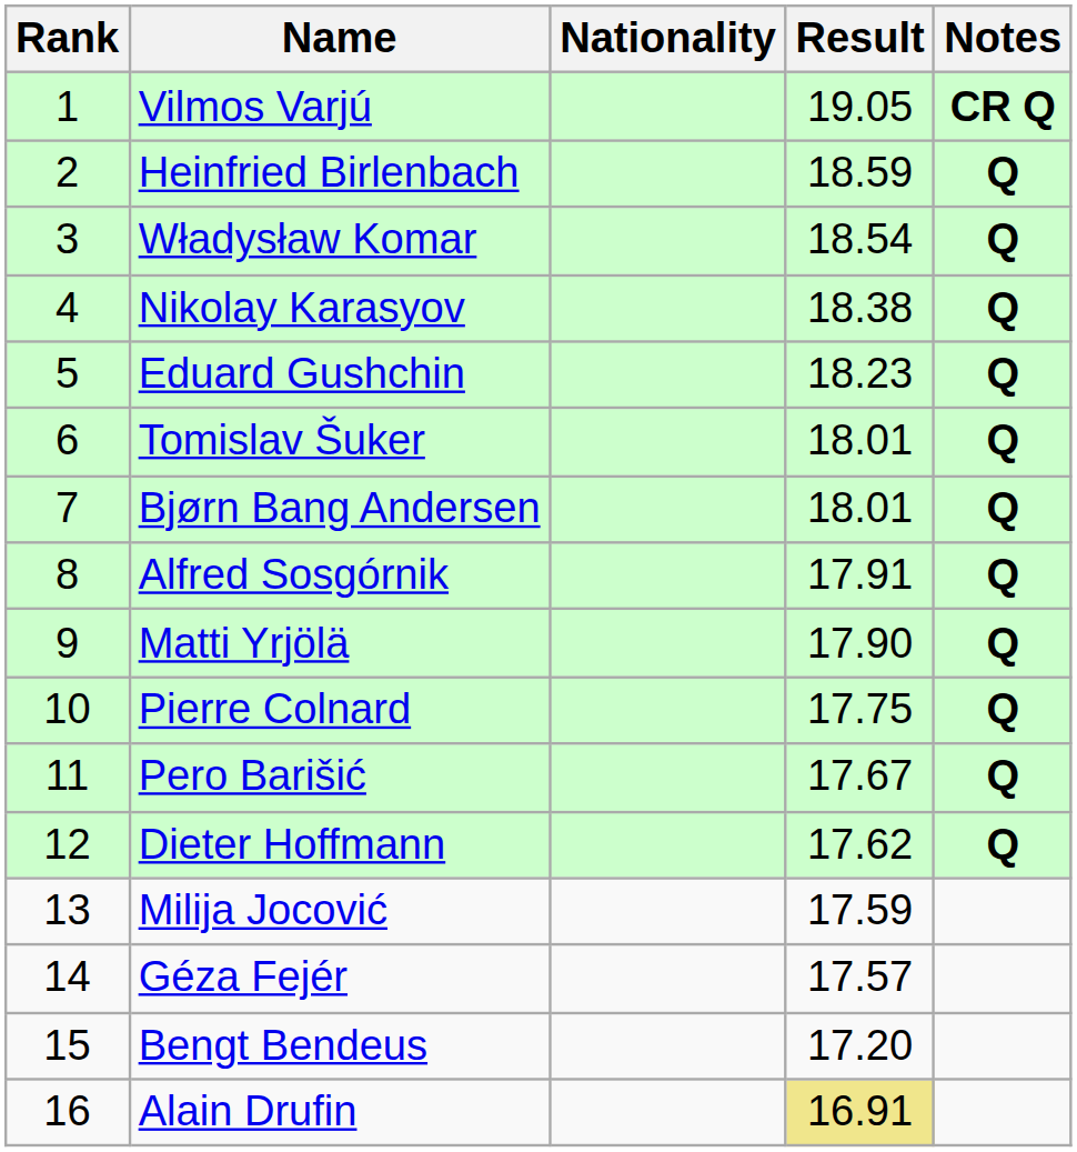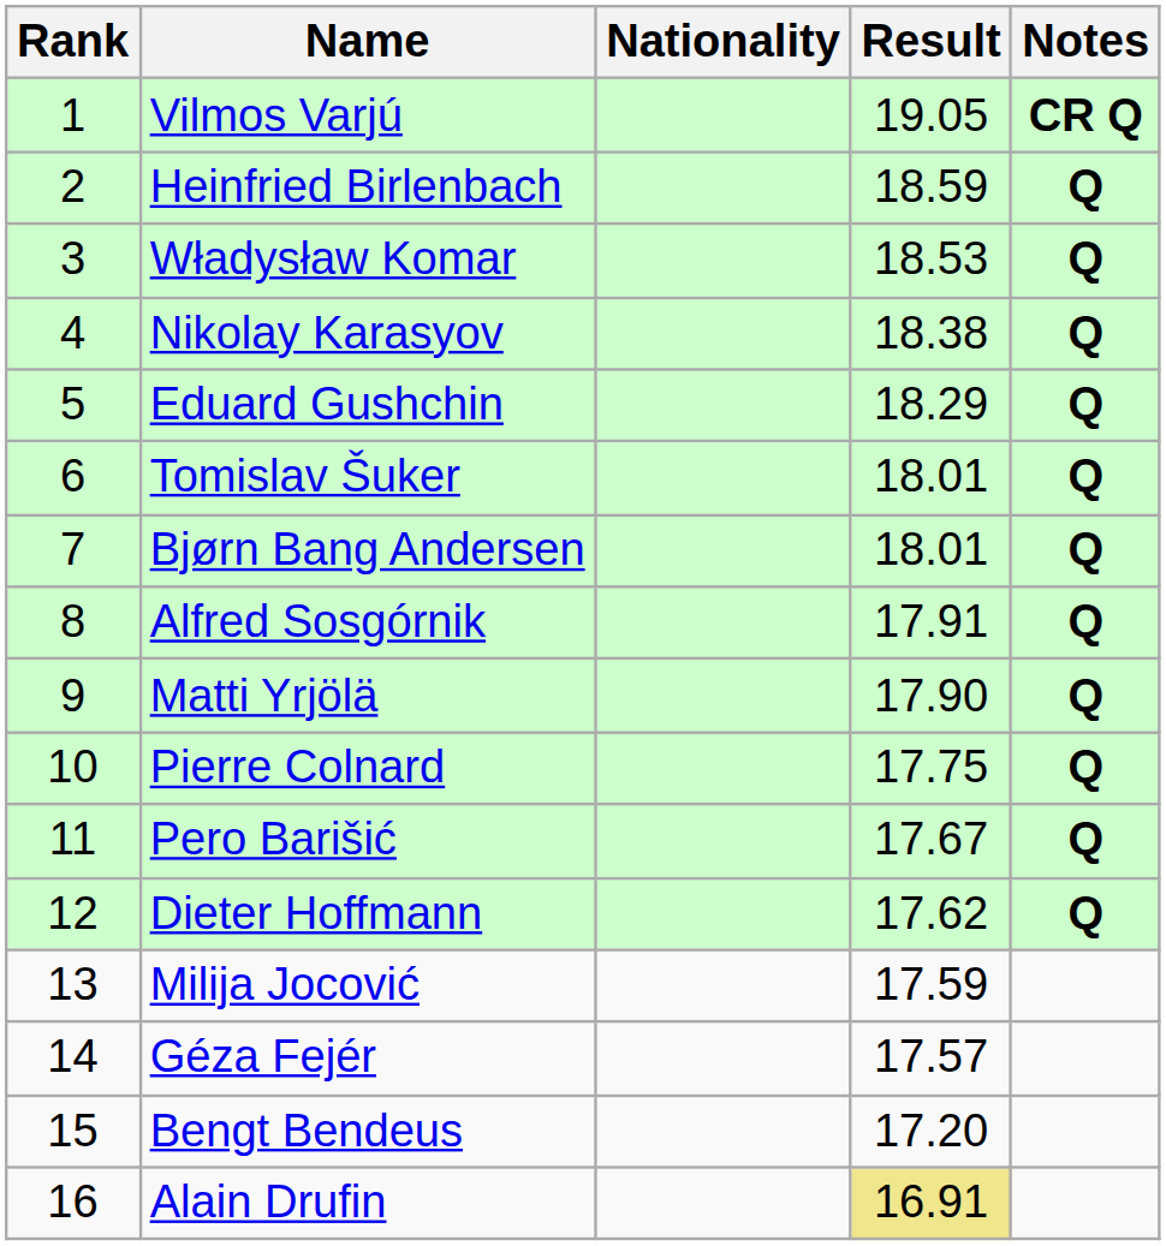Władysław Komar | Result: 18.54 -> 18.53
Eduard Gushchin | Result: 18.23 -> 18.29
